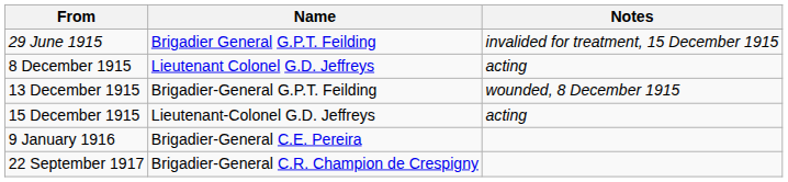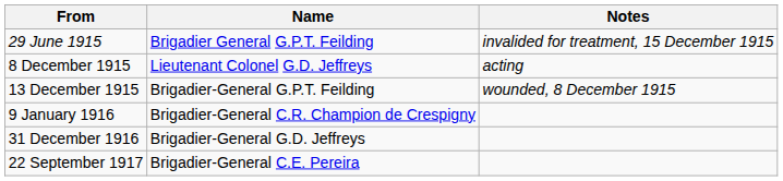- row: 15 December 1915 | Lieutenant-Colonel G.D. Jeffreys | acting
9 January 1916 | Name: Brigadier-General C.E. Pereira -> Brigadier-General C.R. Champion de Crespigny
+ row: 31 December 1916 | Brigadier-General G.D. Jeffreys
22 September 1917 | Name: Brigadier-General C.R. Champion de Crespigny -> Brigadier-General C.E. Pereira
